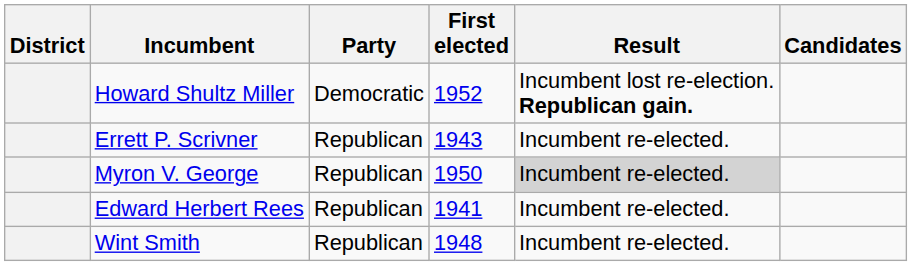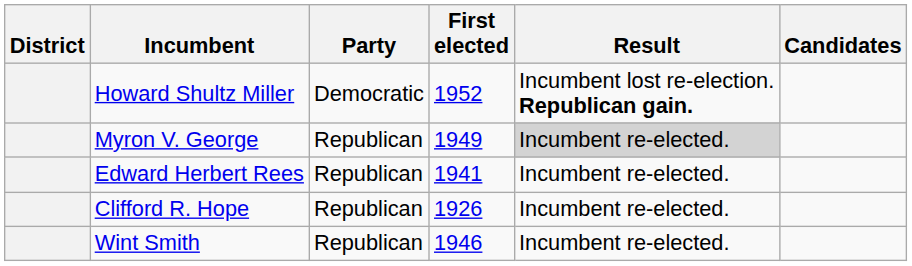- row: Errett P. Scrivner | Republican | 1943 | Incumbent re-elected.
Myron V. George | First elected: 1950 -> 1949
+ row: Clifford R. Hope | Republican | 1926 | Incumbent re-elected.
Wint Smith | First elected: 1948 -> 1946
